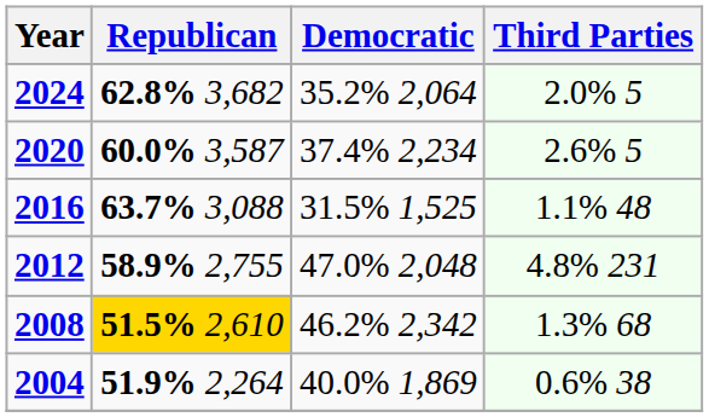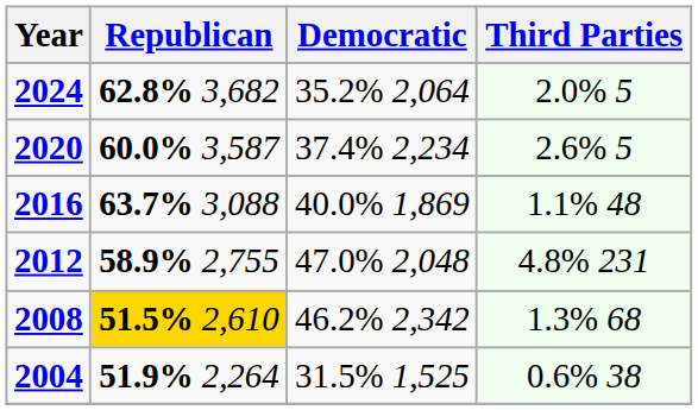2016 | Democratic: 31.5% 1,525 -> 40.0% 1,869
2004 | Democratic: 40.0% 1,869 -> 31.5% 1,525
